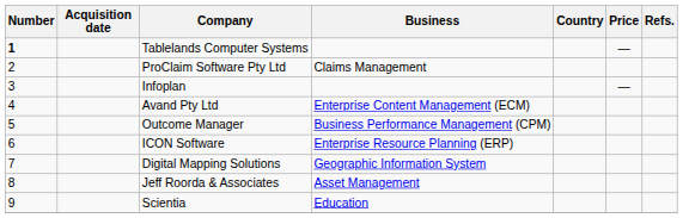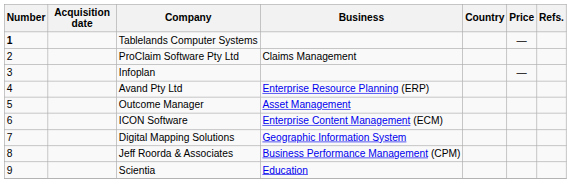Avand Pty Ltd | Business: Enterprise Content Management (ECM) -> Enterprise Resource Planning (ERP)
Outcome Manager | Business: Business Performance Management (CPM) -> Asset Management
ICON Software | Business: Enterprise Resource Planning (ERP) -> Enterprise Content Management (ECM)
Jeff Roorda & Associates | Business: Asset Management -> Business Performance Management (CPM)
